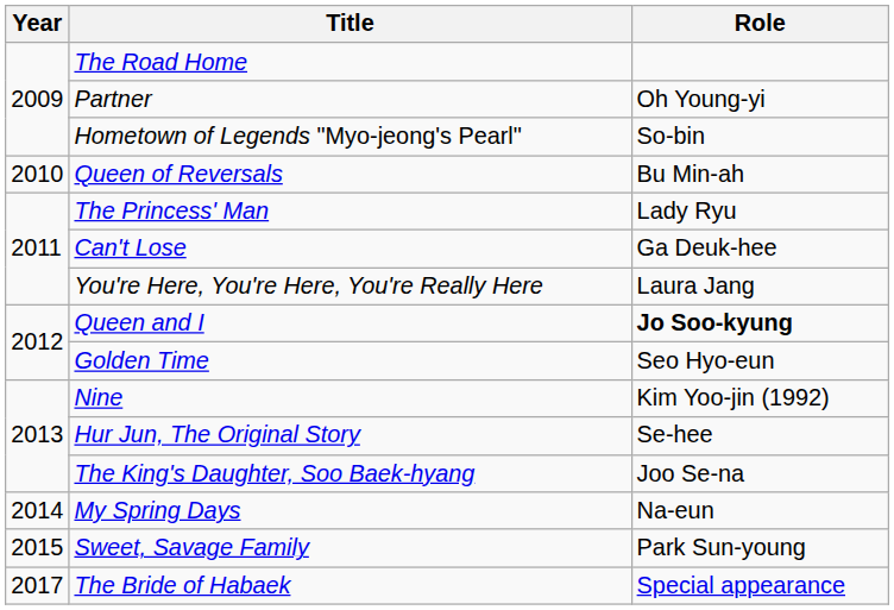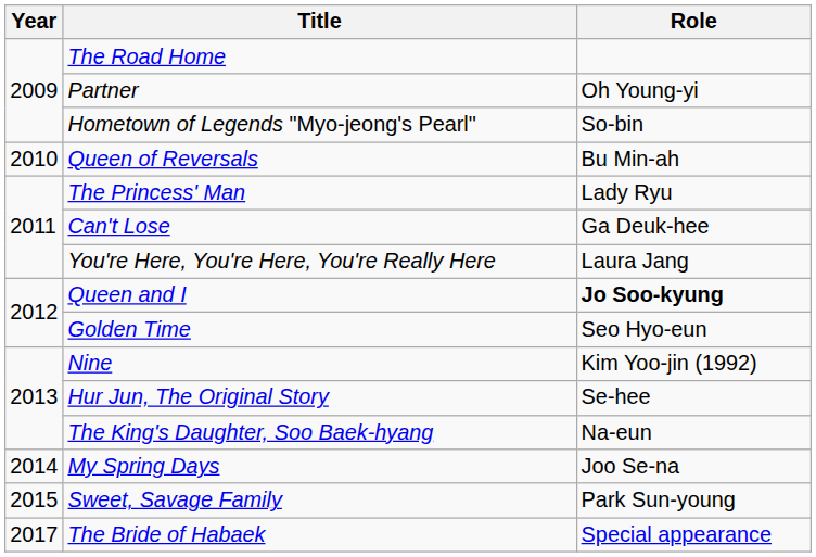The King's Daughter, Soo Baek-hyang | Role: Joo Se-na -> Na-eun
My Spring Days | Role: Na-eun -> Joo Se-na
